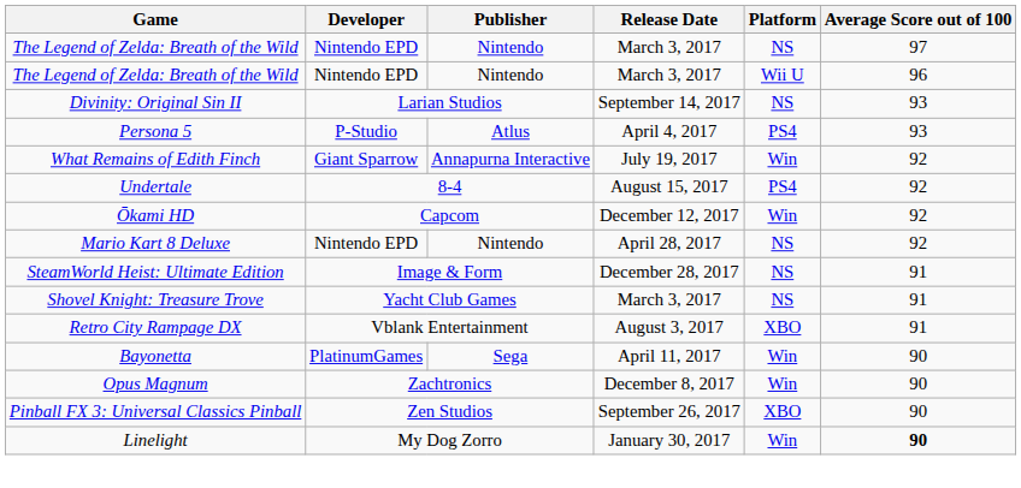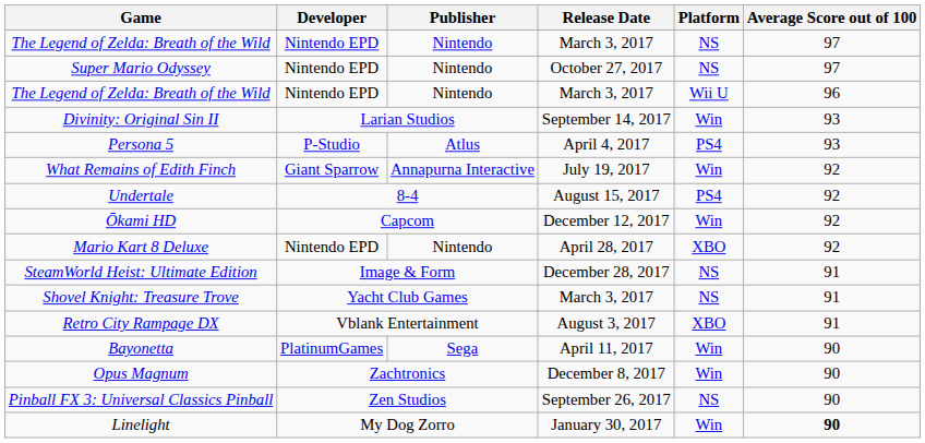+ row: Super Mario Odyssey | Nintendo EPD | Nintendo | October 27, 2017 | NS | 97
Divinity: Original Sin II | Platform: NS -> Win
Mario Kart 8 Deluxe | Platform: NS -> XBO
Pinball FX 3: Universal Classics Pinball | Platform: XBO -> NS
